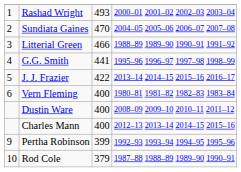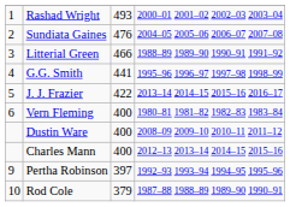Sundiata Gaines | column 3: 470 -> 476
Pertha Robinson | column 3: 399 -> 397
